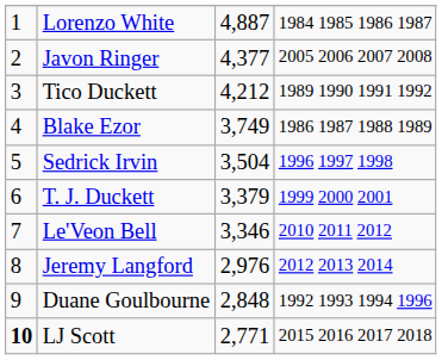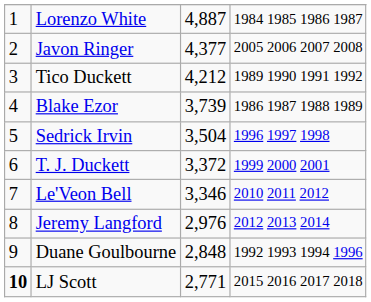Blake Ezor | column 3: 3,749 -> 3,739
T. J. Duckett | column 3: 3,379 -> 3,372
